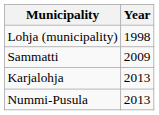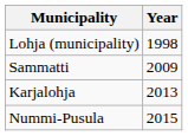Nummi-Pusula | Year: 2013 -> 2015
